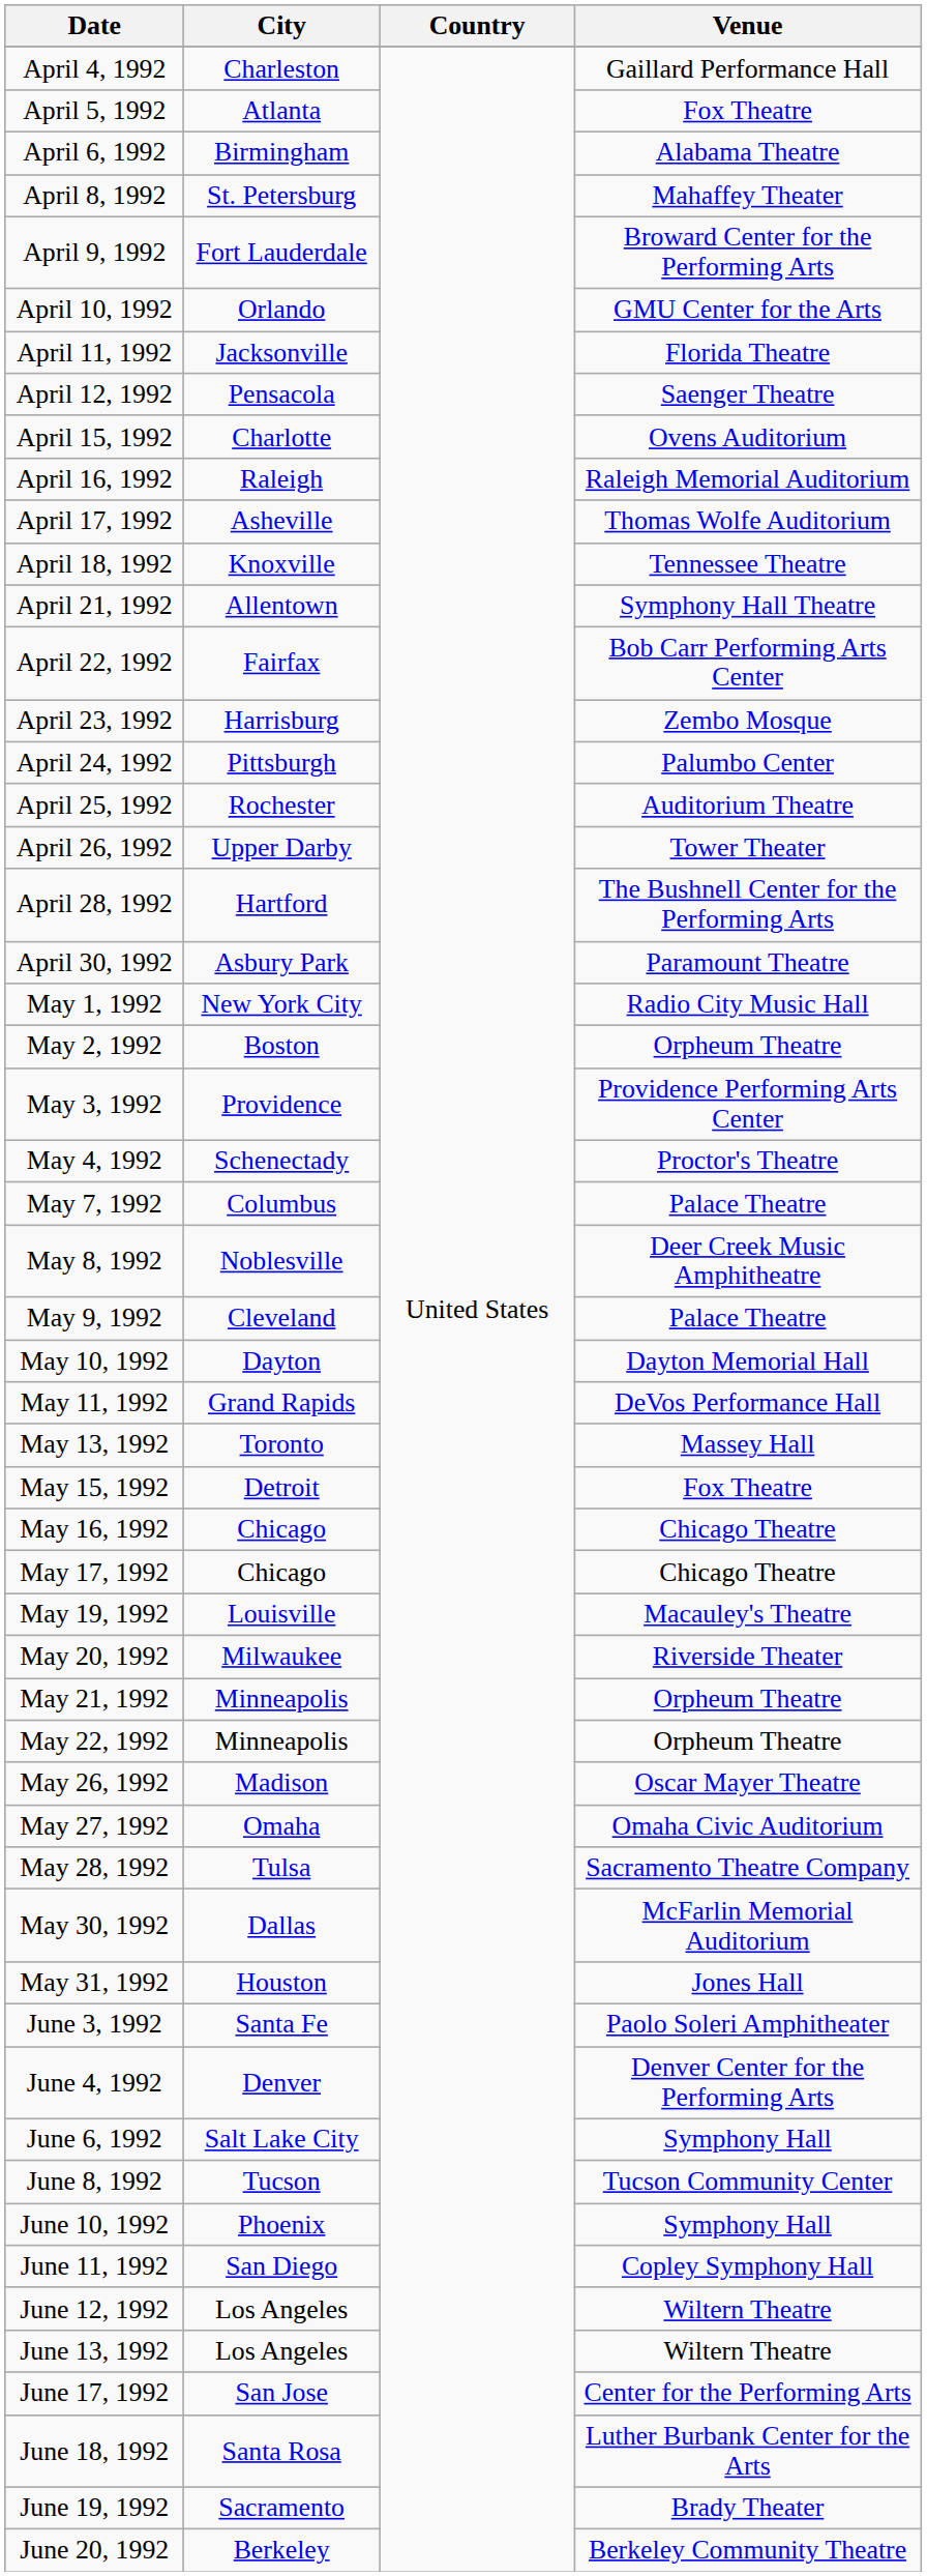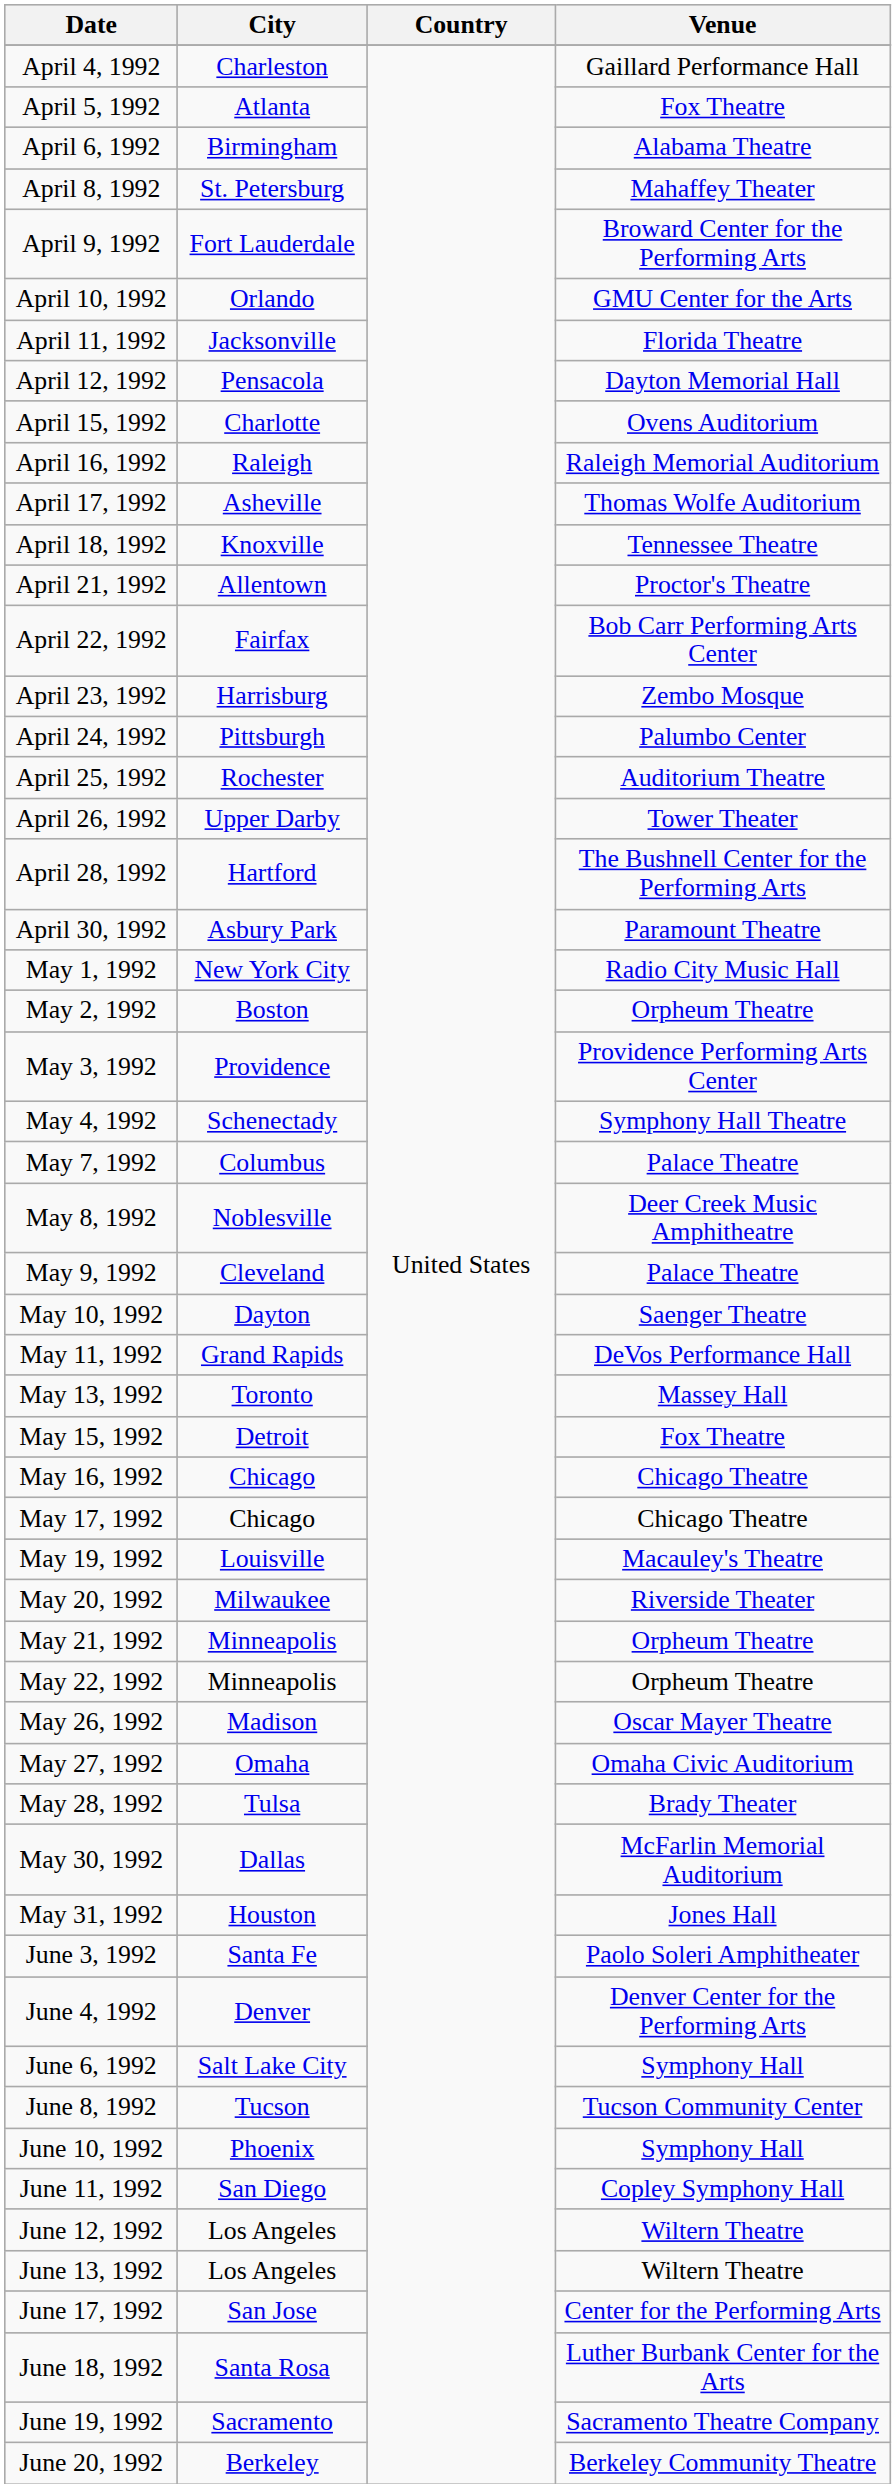April 12, 1992 | Venue: Saenger Theatre -> Dayton Memorial Hall
April 21, 1992 | Venue: Symphony Hall Theatre -> Proctor's Theatre
May 4, 1992 | Venue: Proctor's Theatre -> Symphony Hall Theatre
May 10, 1992 | Venue: Dayton Memorial Hall -> Saenger Theatre
May 28, 1992 | Venue: Sacramento Theatre Company -> Brady Theater
June 19, 1992 | Venue: Brady Theater -> Sacramento Theatre Company
